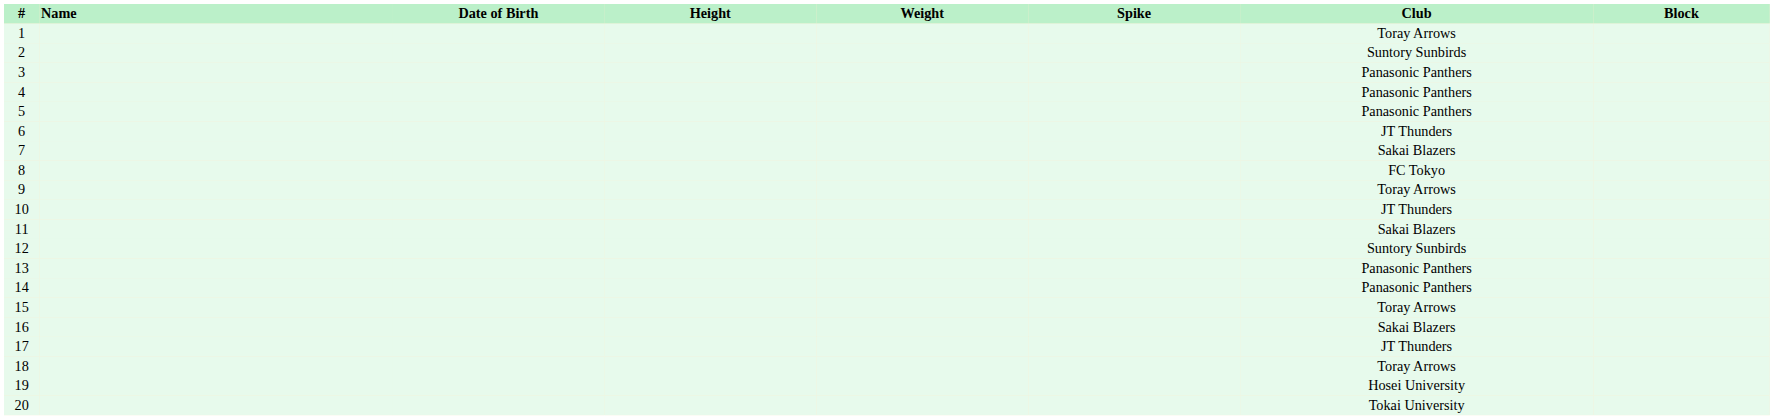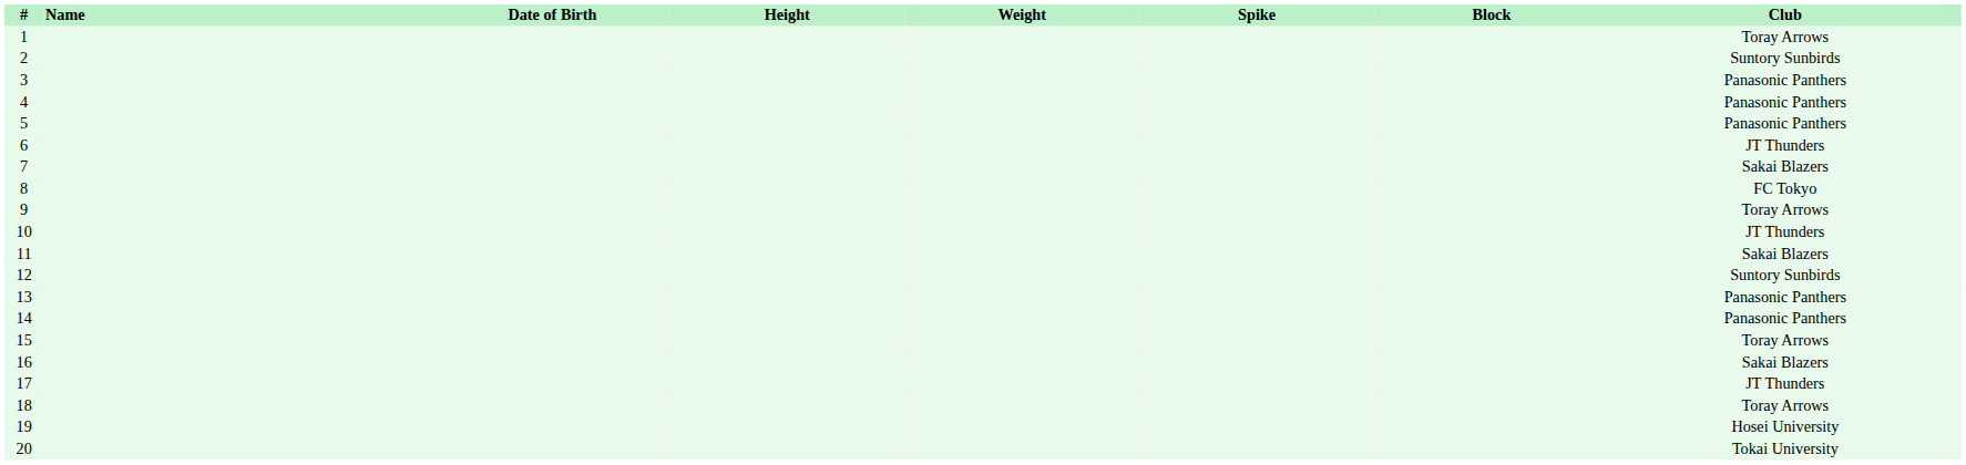columns swapped: Block <-> Club
